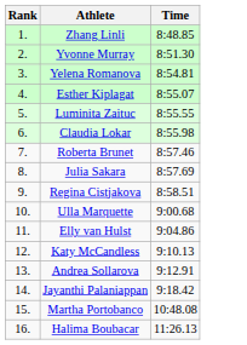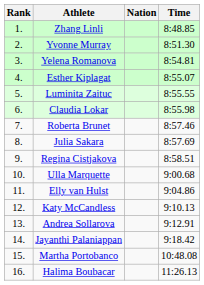+ column: Nation
